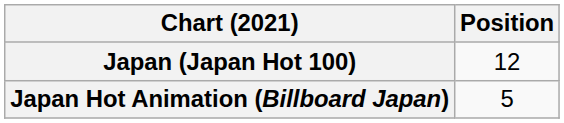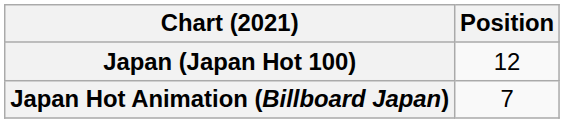Japan Hot Animation (Billboard Japan) | Position: 5 -> 7
